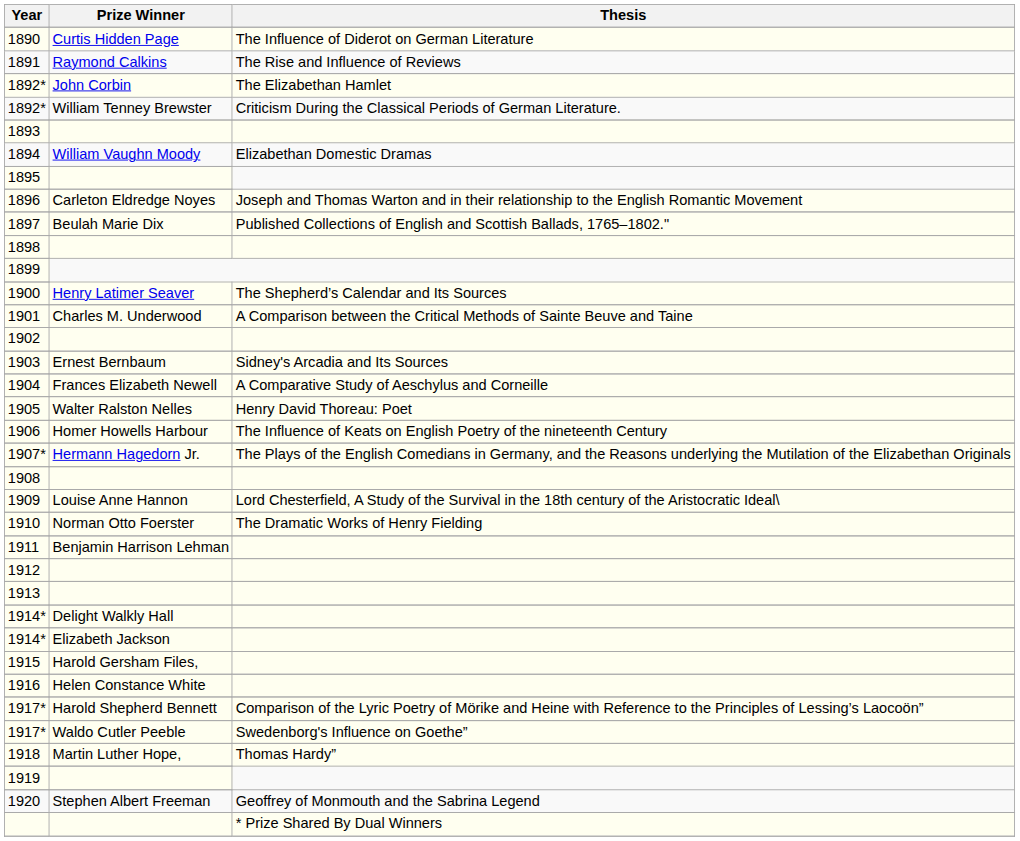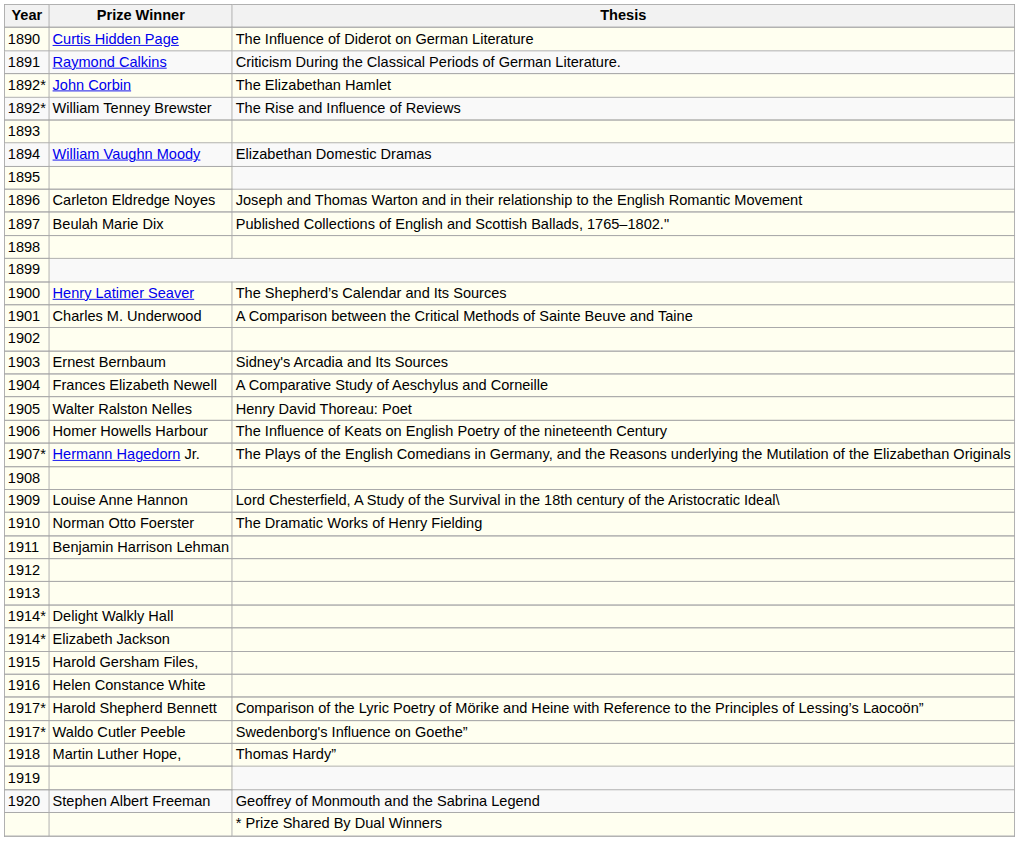1891 | Thesis: The Rise and Influence of Reviews -> Criticism During the Classical Periods of German Literature.
1892* / William Tenney Brewster | Thesis: Criticism During the Classical Periods of German Literature. -> The Rise and Influence of Reviews
